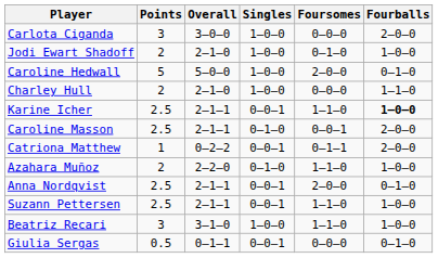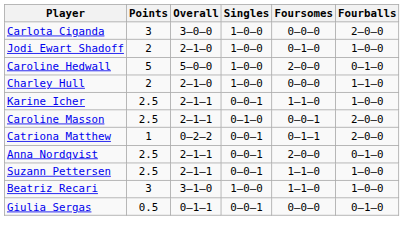Karine Icher | Fourballs: bold -> normal
- row: Azahara Muñoz | 2 | 2–2–0 | 0–1–0 | 1–1–0 | 1–0–0
